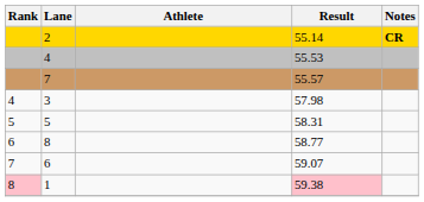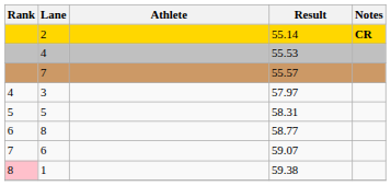3 | Result: 57.98 -> 57.97
1 | Result: pink background -> no background
